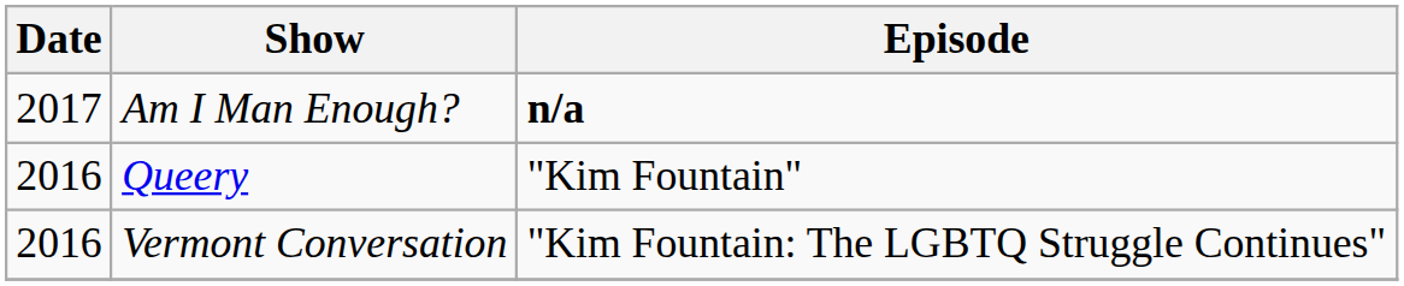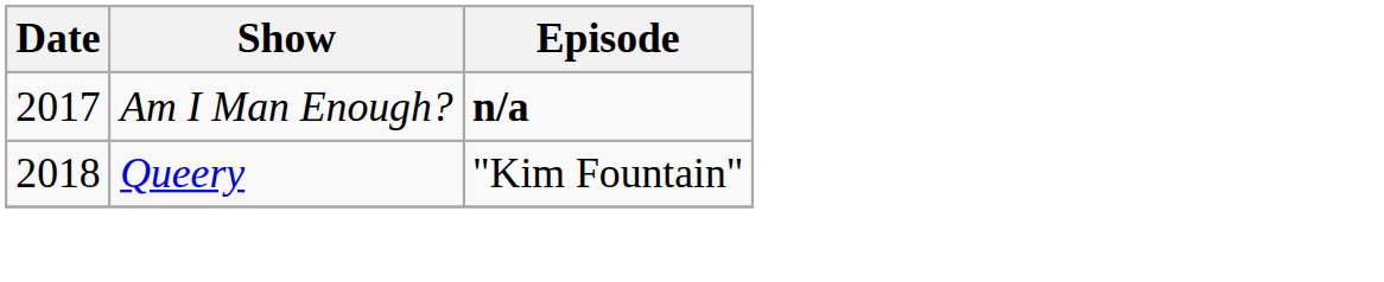Queery | Date: 2016 -> 2018
- row: 2016 | Vermont Conversation | "Kim Fountain: The LGBTQ Struggle Continues"
